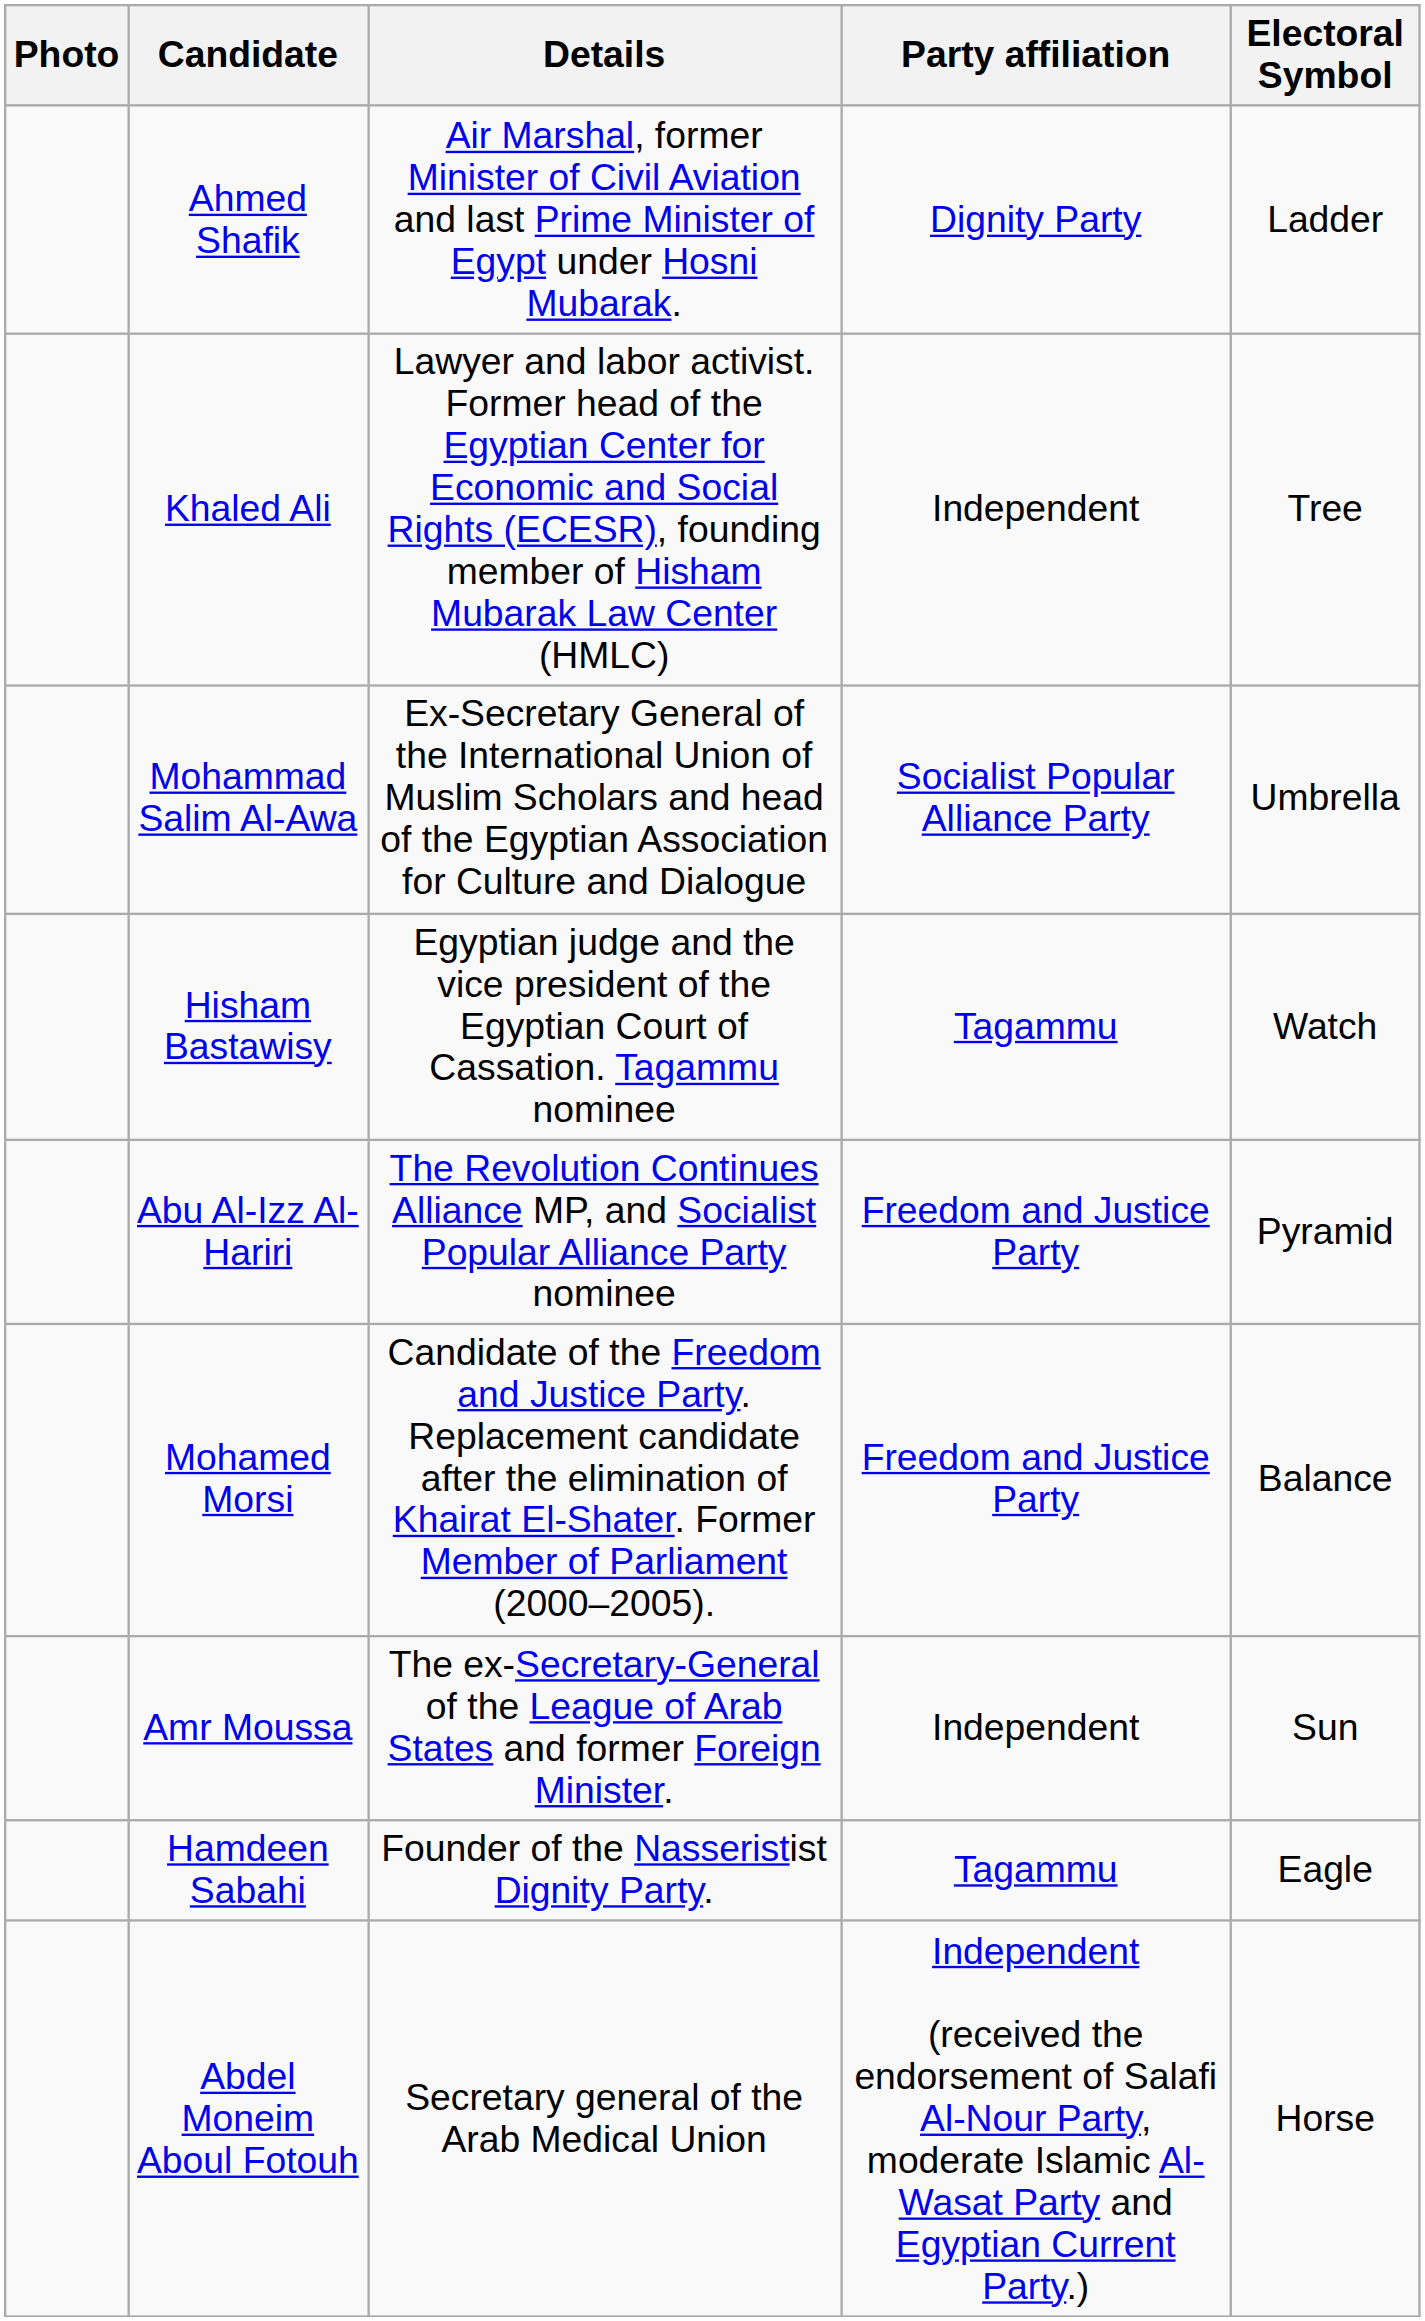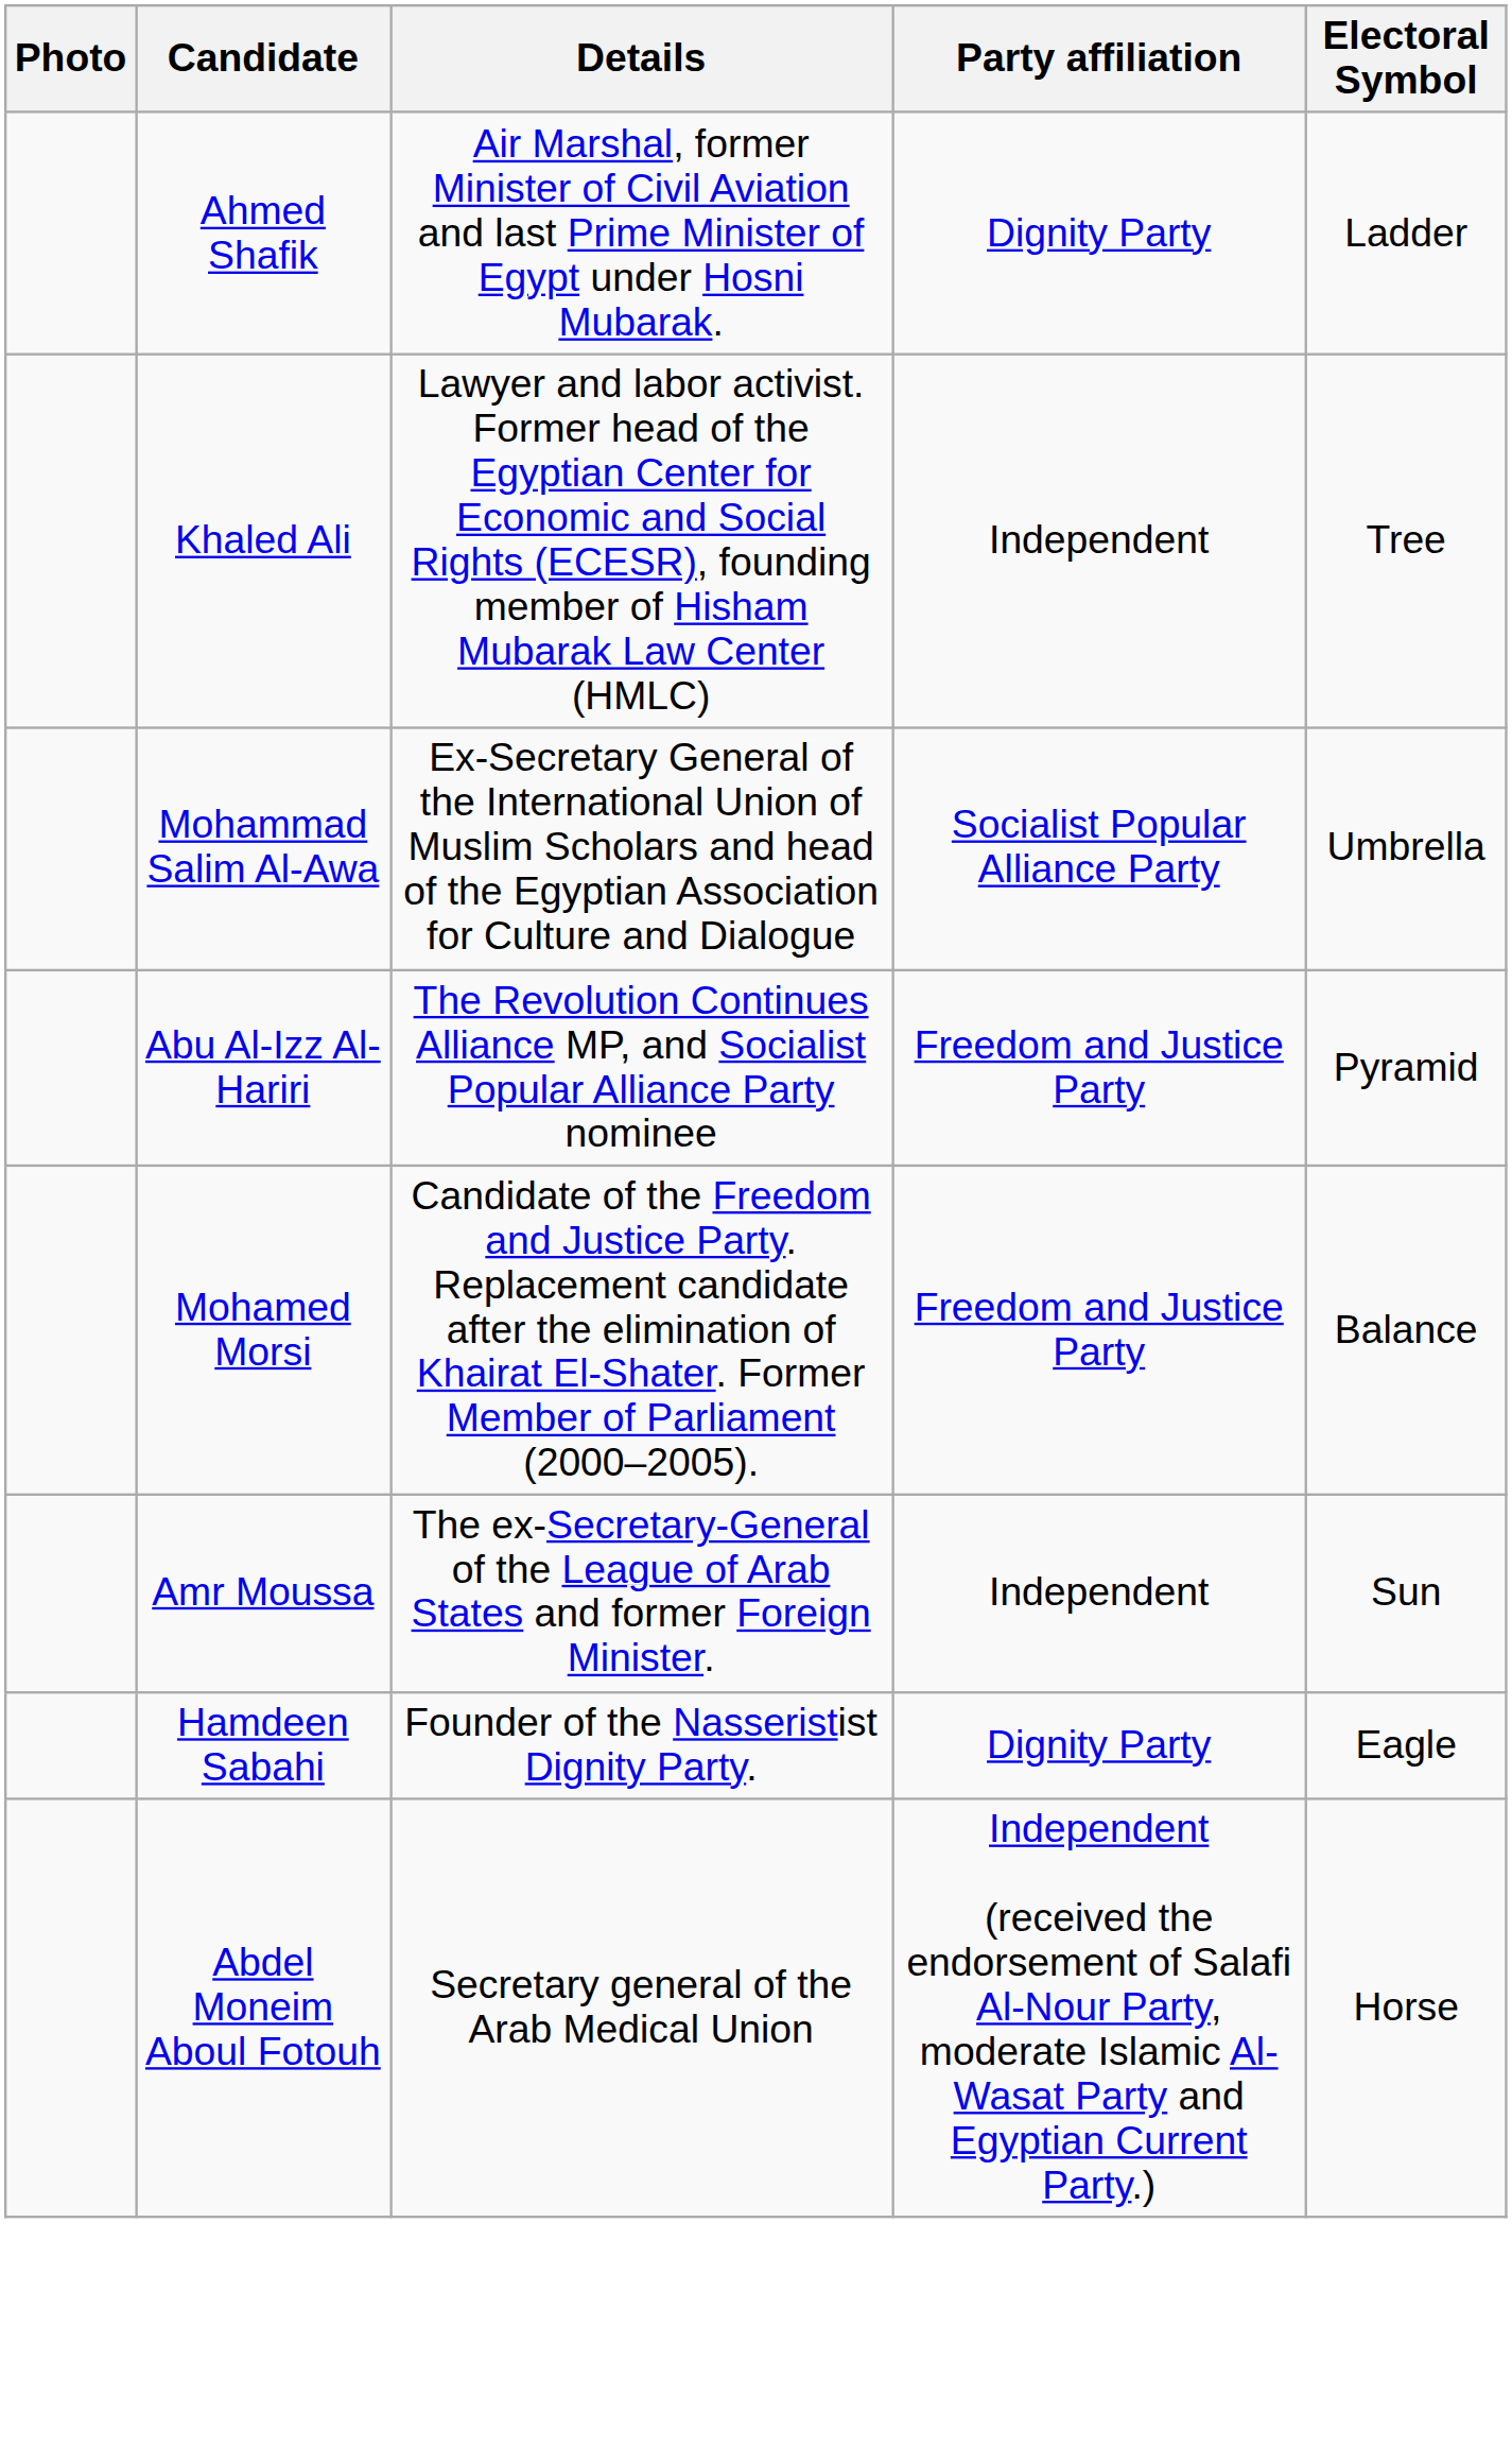- row: Hisham Bastawisy | Egyptian judge and the vice president of the Egyptian Court of Cassation. Tagammu nominee | Tagammu | Watch
Hamdeen Sabahi | Party affiliation: Tagammu -> Dignity Party
